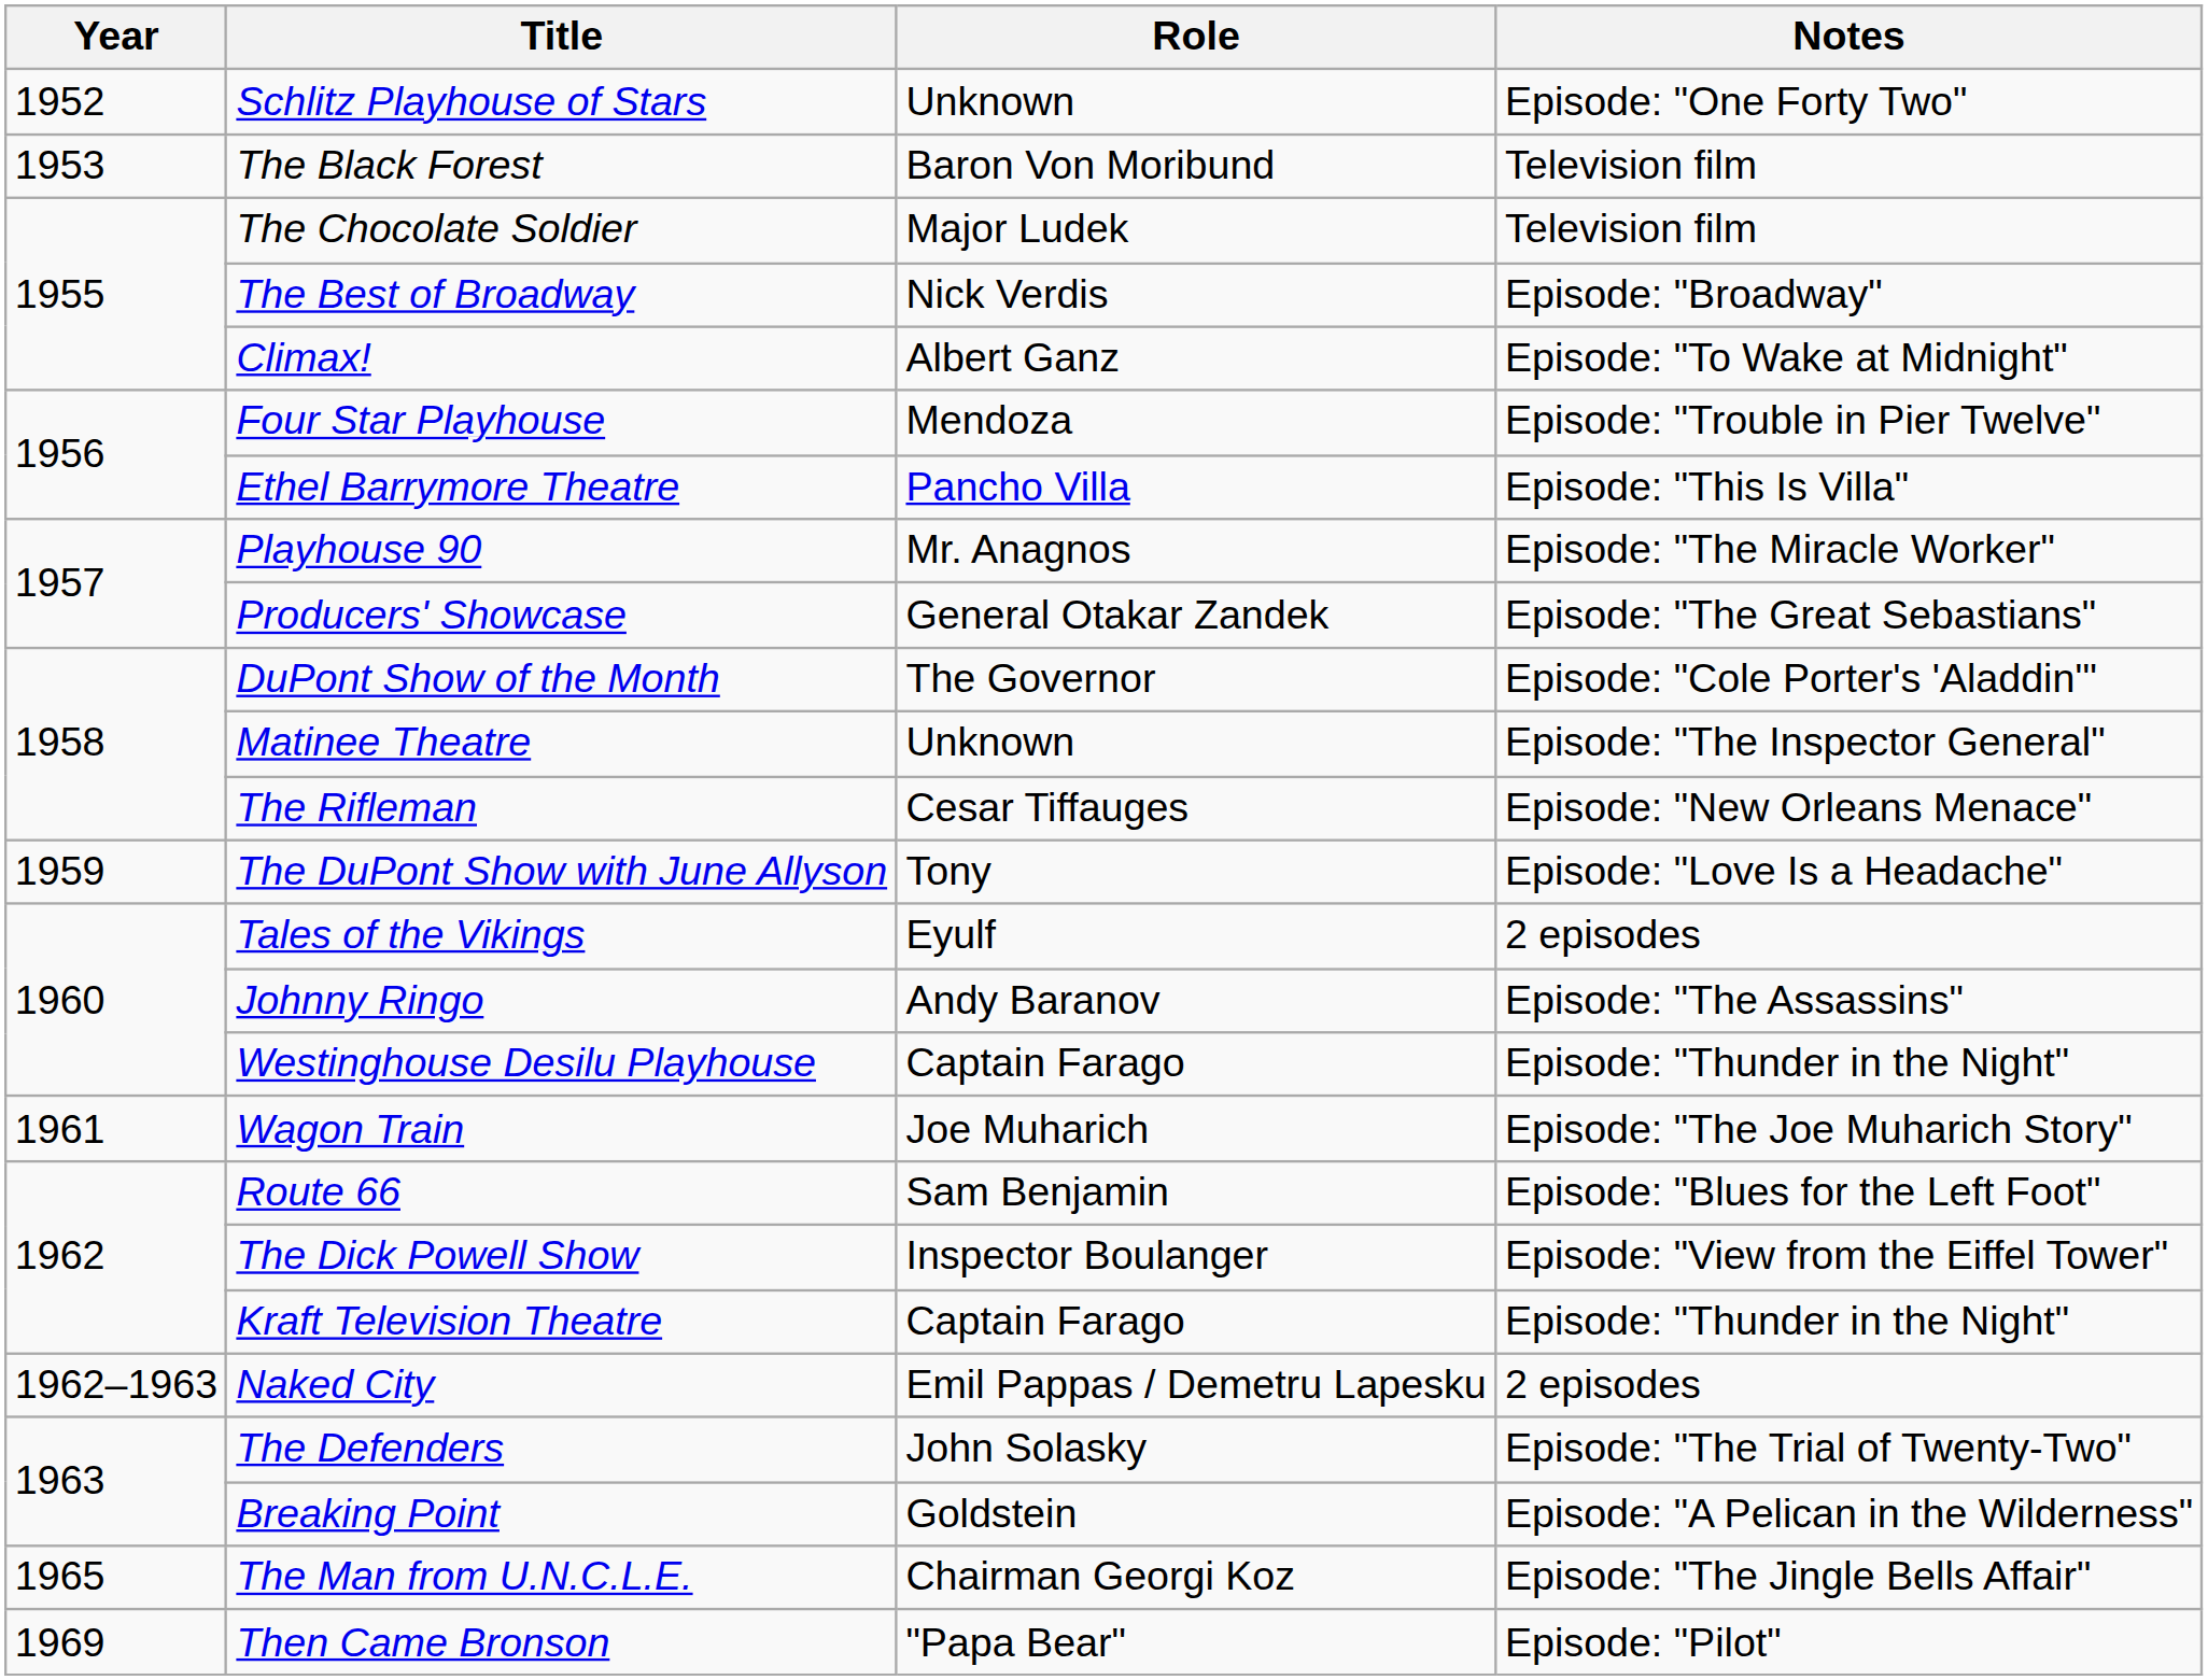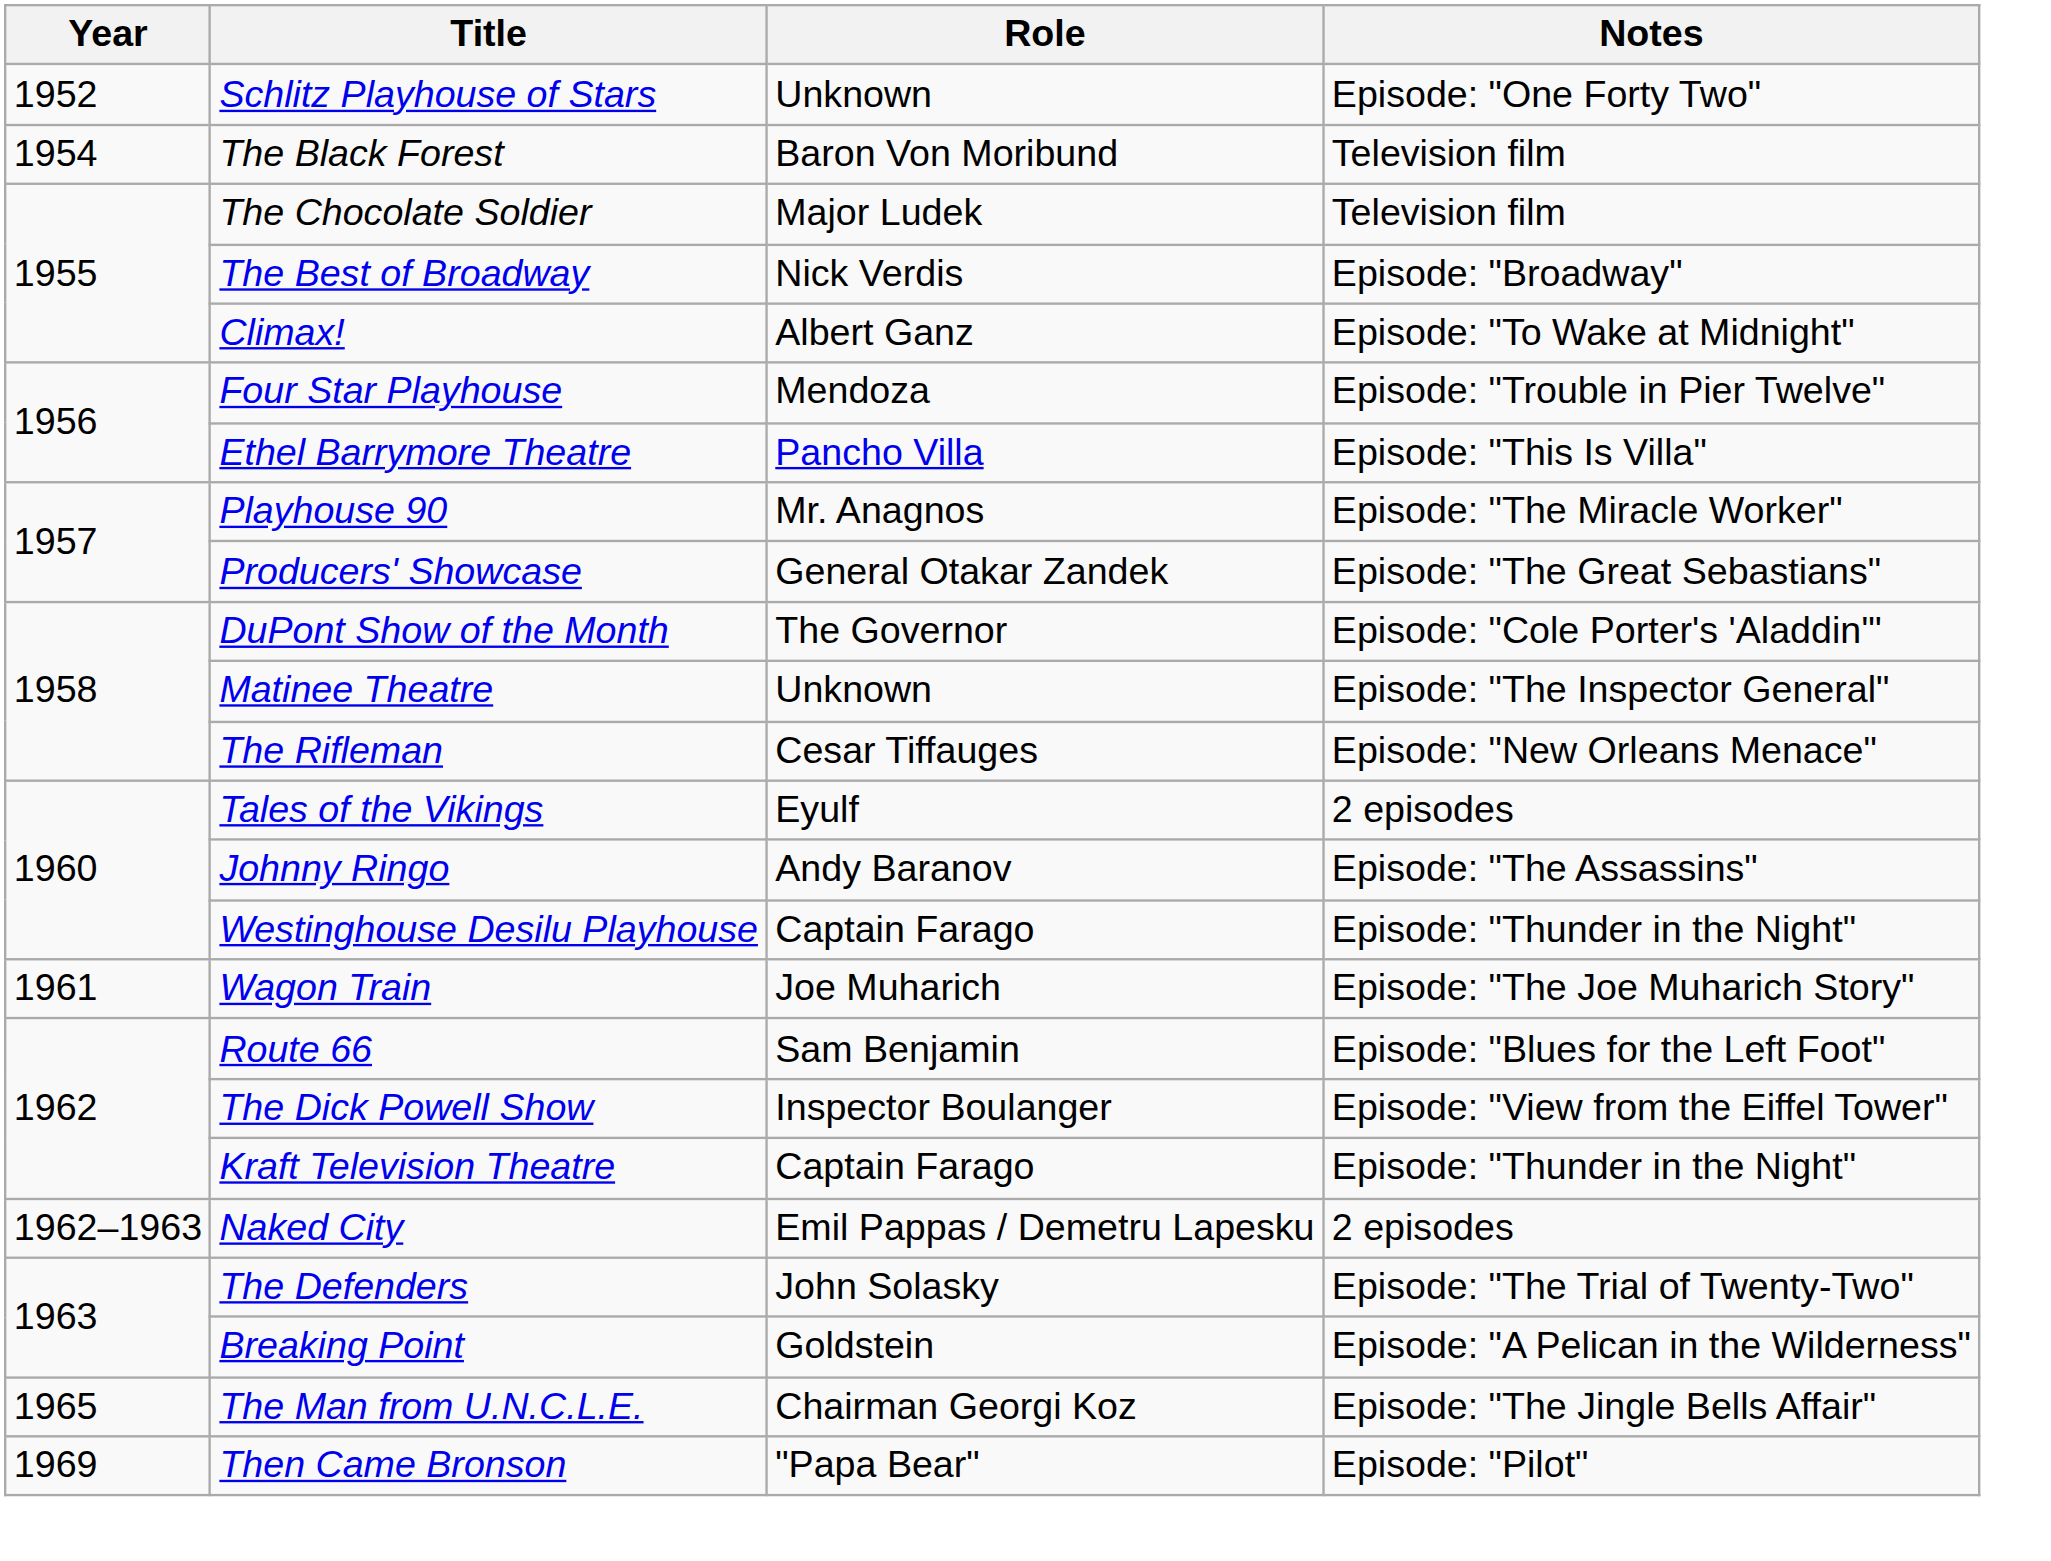The Black Forest | Year: 1953 -> 1954
- row: 1959 | The DuPont Show with June Allyson | Tony | Episode: "Love Is a Headache"
